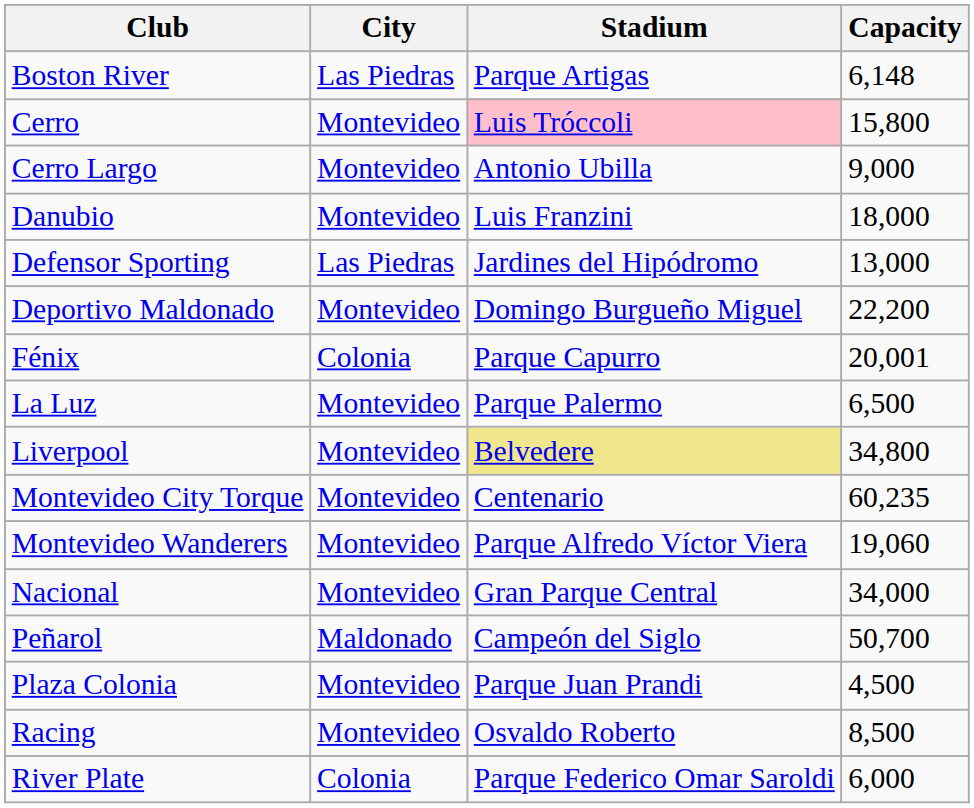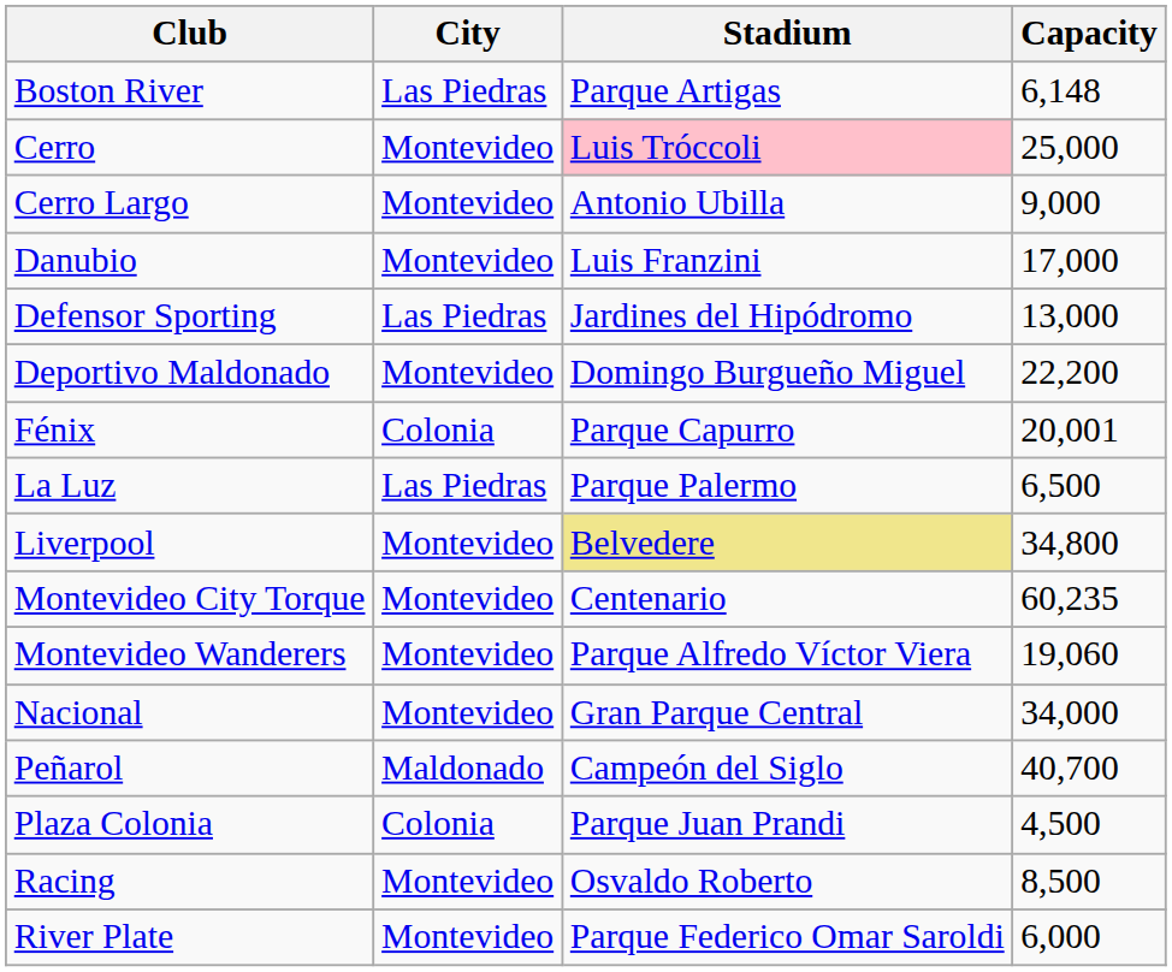Cerro | Capacity: 15,800 -> 25,000
Danubio | Capacity: 18,000 -> 17,000
La Luz | City: Montevideo -> Las Piedras
Peñarol | Capacity: 50,700 -> 40,700
Plaza Colonia | City: Montevideo -> Colonia
River Plate | City: Colonia -> Montevideo
